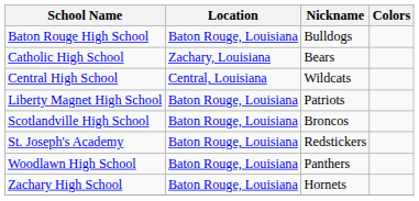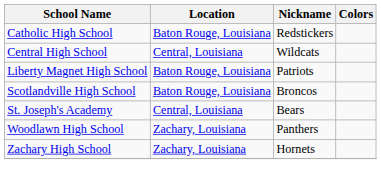- row: Baton Rouge High School | Baton Rouge, Louisiana | Bulldogs
Catholic High School | Location: Zachary, Louisiana -> Baton Rouge, Louisiana
Catholic High School | Nickname: Bears -> Redstickers
St. Joseph's Academy | Location: Baton Rouge, Louisiana -> Central, Louisiana
St. Joseph's Academy | Nickname: Redstickers -> Bears
Woodlawn High School | Location: Baton Rouge, Louisiana -> Zachary, Louisiana
Zachary High School | Location: Baton Rouge, Louisiana -> Zachary, Louisiana
